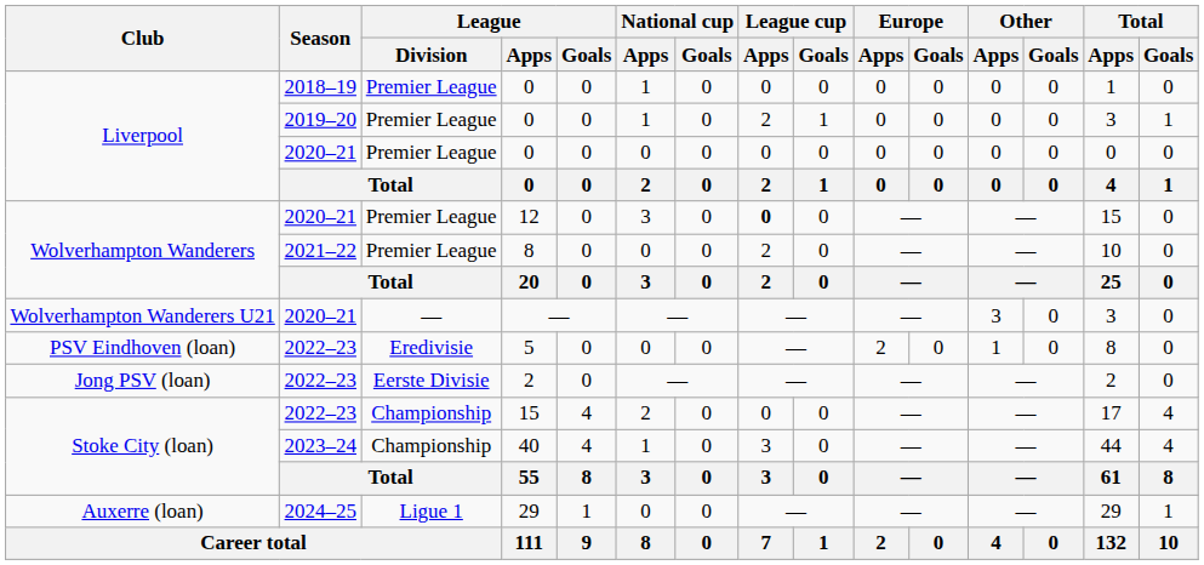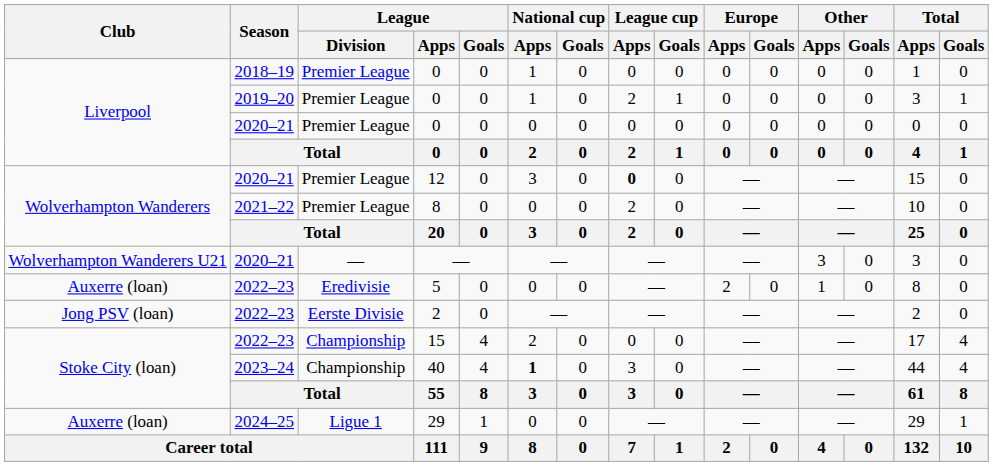5 | Club: PSV Eindhoven (loan) -> Auxerre (loan)
40 | National cup / Apps: normal -> bold
